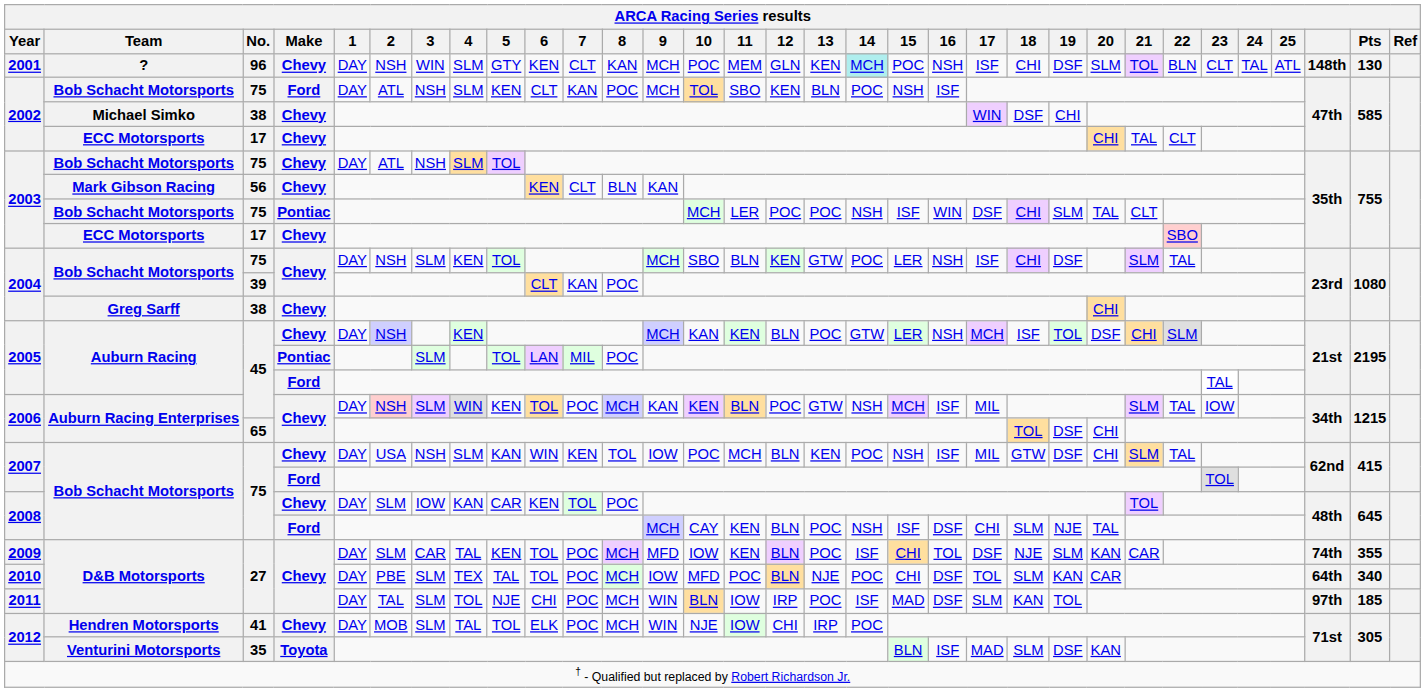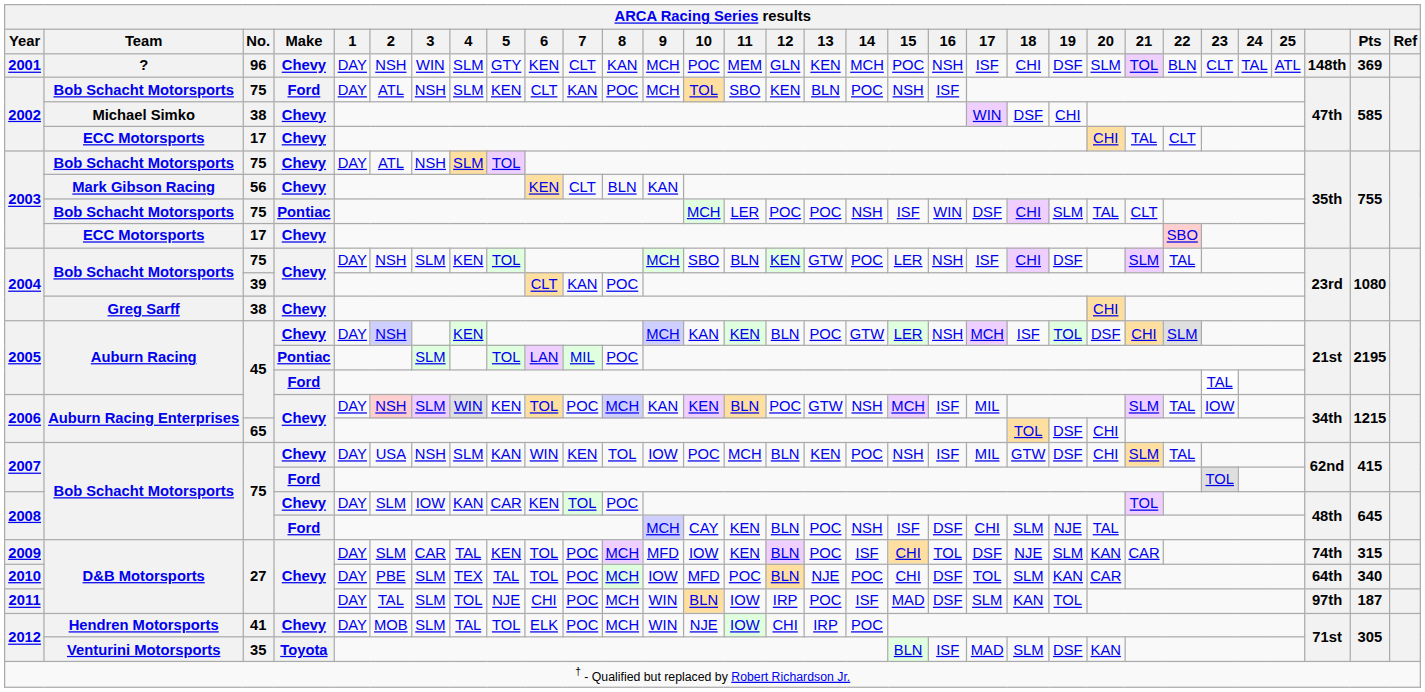2001 | 14: paleturquoise background -> no background
2001 | Pts: 130 -> 369
2009 | Pts: 355 -> 315
2011 | Pts: 185 -> 187
